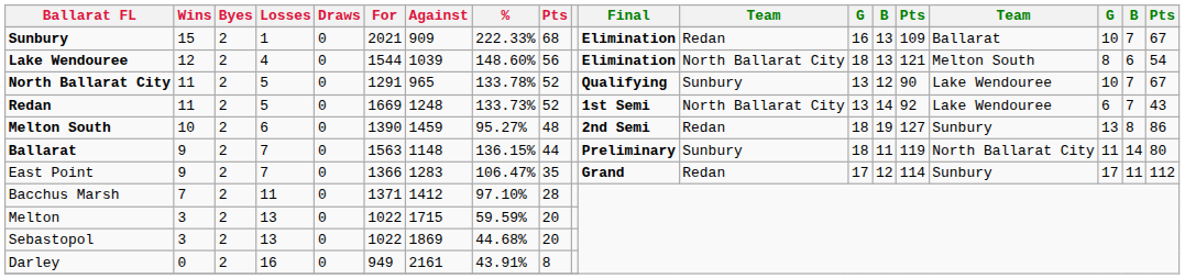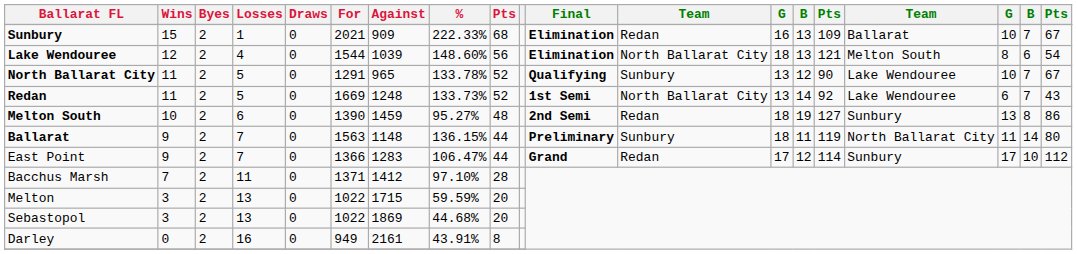East Point | column 9: 35 -> 44
East Point | column 18: 11 -> 10
